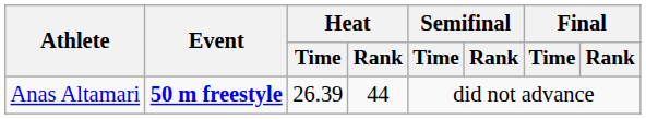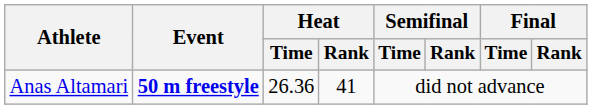Anas Altamari | Heat / Time: 26.39 -> 26.36
Anas Altamari | Heat / Rank: 44 -> 41
